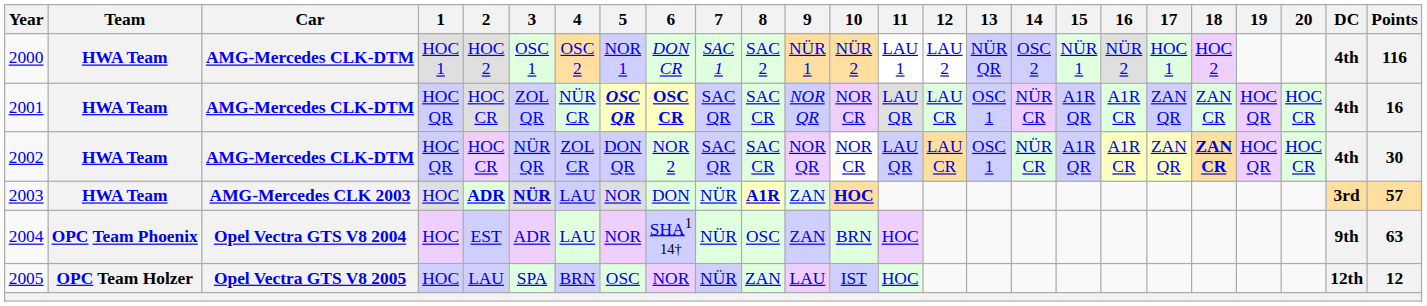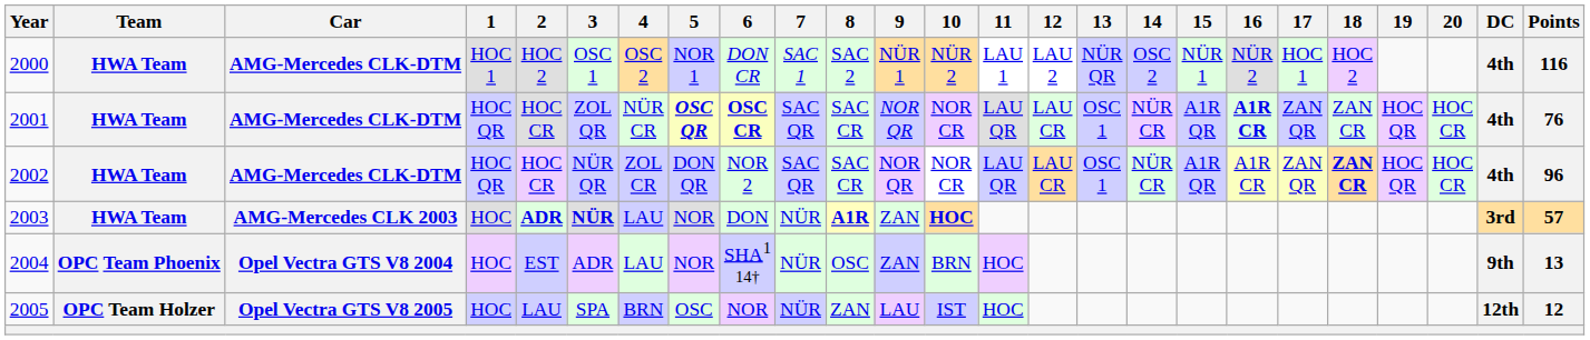2001 | 16: normal -> bold
2001 | Points: 16 -> 76
2002 | Points: 30 -> 96
2004 | Points: 63 -> 13
